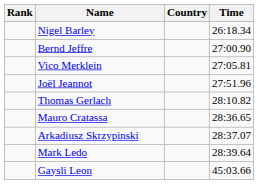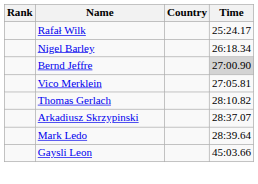+ row: Rafał Wilk | 25:24.17
Bernd Jeffre | Time: no background -> lightgrey background
- row: Joël Jeannot | 27:51.96
- row: Mauro Cratassa | 28:36.65
